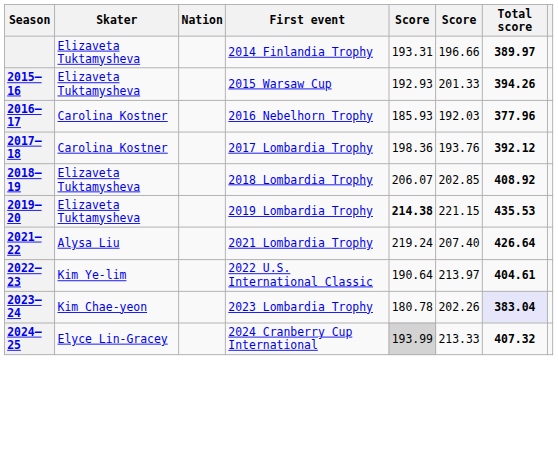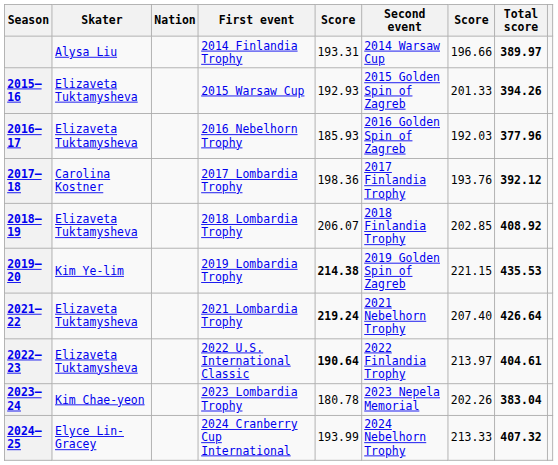+ column: Second event | 2014 Warsaw Cup | 2015 Golden Spin of Zagreb | 2016 Golden Spin of Zagreb | 2017 Finlandia Trophy | 2018 Finlandia Trophy | 2019 Golden Spin of Zagreb | 2021 Nebelhorn Trophy | 2022 Finlandia Trophy | 2023 Nepela Memorial | 2024 Nebelhorn Trophy
2014 Finlandia Trophy | Skater: Elizaveta Tuktamysheva -> Alysa Liu
2016 Nebelhorn Trophy | Skater: Carolina Kostner -> Elizaveta Tuktamysheva
2019 Lombardia Trophy | Skater: Elizaveta Tuktamysheva -> Kim Ye-lim
2021 Lombardia Trophy | Skater: Alysa Liu -> Elizaveta Tuktamysheva
2021 Lombardia Trophy | column 5: normal -> bold
2022 U.S. International Classic | Skater: Kim Ye-lim -> Elizaveta Tuktamysheva
2022 U.S. International Classic | column 5: normal -> bold
2023 Lombardia Trophy | Total score: lavender background -> no background
2024 Cranberry Cup International | column 5: lightgrey background -> no background
